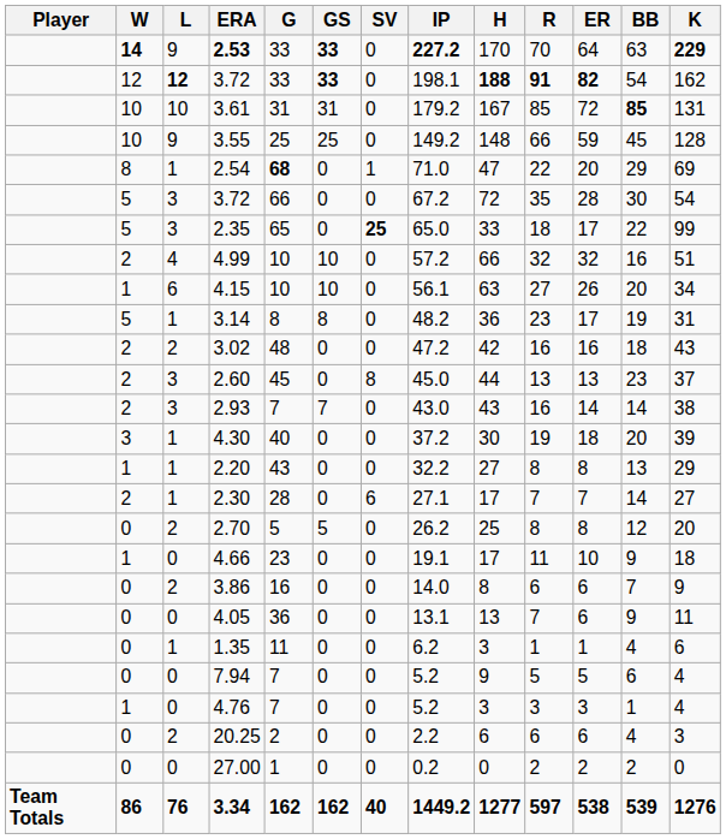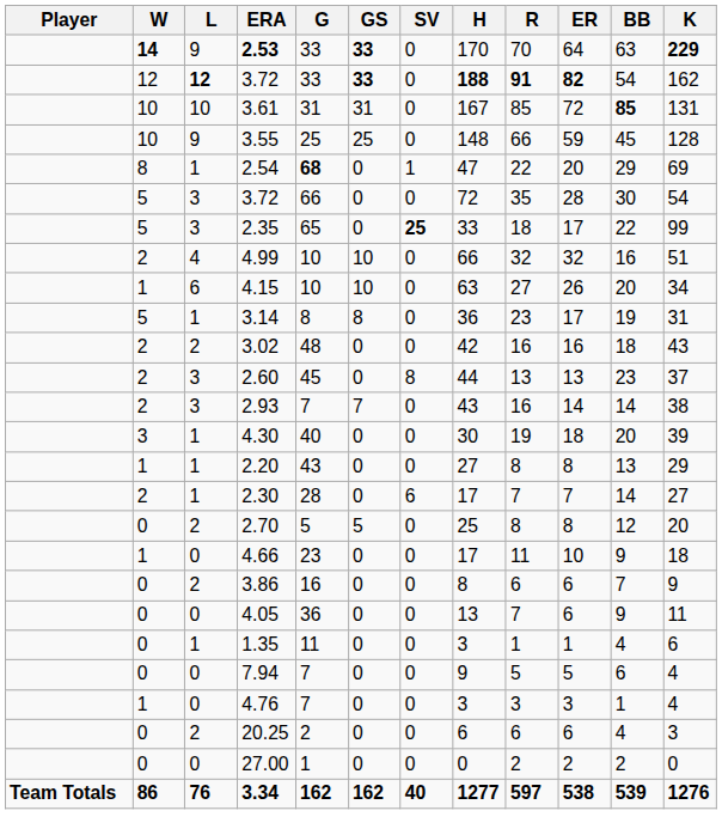- column: IP | 227.2 | 198.1 | 179.2 | 149.2 | 71.0 | 67.2 | 65.0 | 57.2 | 56.1 | 48.2 | 47.2 | 45.0 | 43.0 | 37.2 | 32.2 | 27.1 | 26.2 | 19.1 | 14.0 | 13.1 | 6.2 | 5.2 | 5.2 | 2.2 | 0.2 | 1449.2
